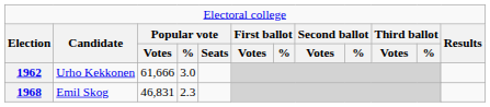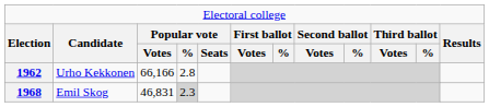1962 | column 3: 61,666 -> 66,166
1962 | column 4: 3.0 -> 2.8
1968 | column 4: no background -> lightgrey background
